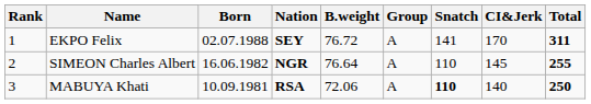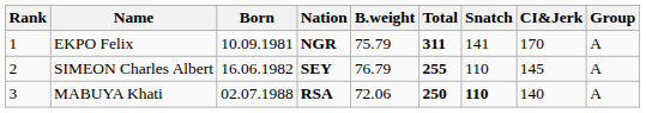columns swapped: Group <-> Total
EKPO Felix | Born: 02.07.1988 -> 10.09.1981
EKPO Felix | Nation: SEY -> NGR
EKPO Felix | B.weight: 76.72 -> 75.79
SIMEON Charles Albert | Nation: NGR -> SEY
SIMEON Charles Albert | B.weight: 76.64 -> 76.79
MABUYA Khati | Born: 10.09.1981 -> 02.07.1988
